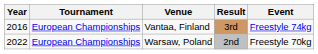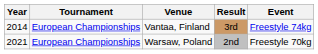Vantaa, Finland | Year: 2016 -> 2014
Warsaw, Poland | Year: 2022 -> 2021
